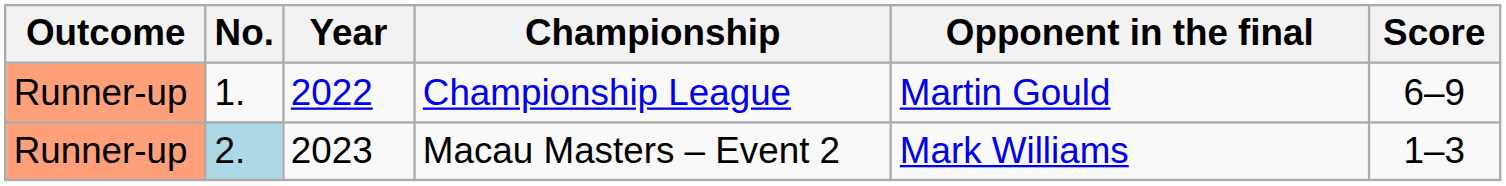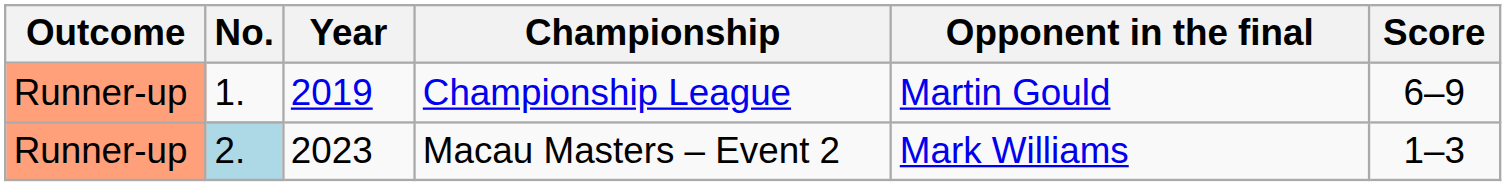Championship League | Year: 2022 -> 2019
